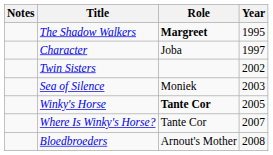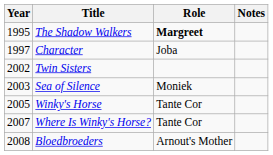columns swapped: Year <-> Notes
Winky's Horse | Role: bold -> normal
